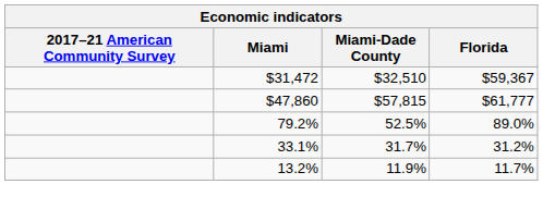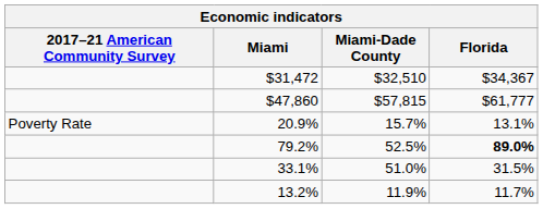$31,472 | Florida: $59,367 -> $34,367
+ row: Poverty Rate | 20.9% | 15.7% | 13.1%
79.2% | Florida: normal -> bold
33.1% | Miami-Dade County: 31.7% -> 51.0%
33.1% | Florida: 31.2% -> 31.5%
